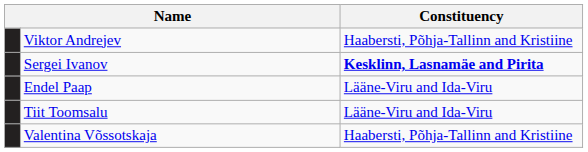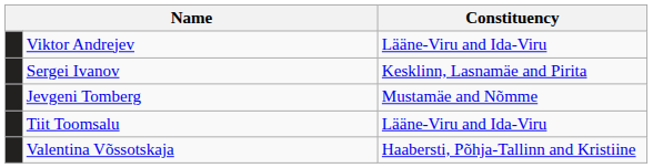Viktor Andrejev | Constituency: Haabersti, Põhja-Tallinn and Kristiine -> Lääne-Viru and Ida-Viru
Sergei Ivanov | Constituency: bold -> normal
- row: Endel Paap | Lääne-Viru and Ida-Viru
+ row: Jevgeni Tomberg | Mustamäe and Nõmme
